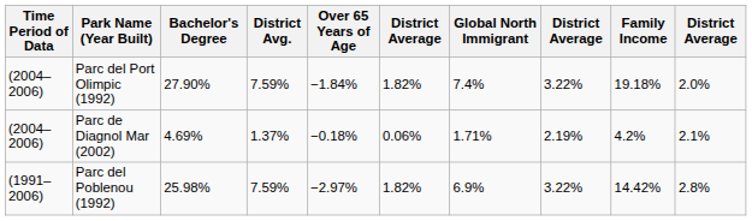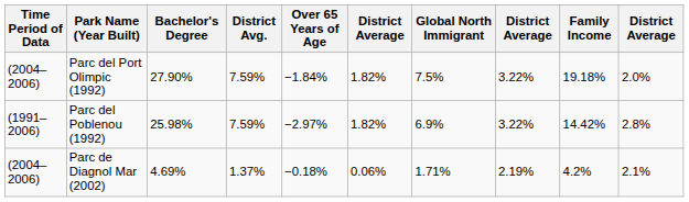Parc del Port Olimpic (1992) | Global North Immigrant: 7.4% -> 7.5%
rows swapped: Parc del Poblenou (1992) <-> Parc de Diagnol Mar (2002)
